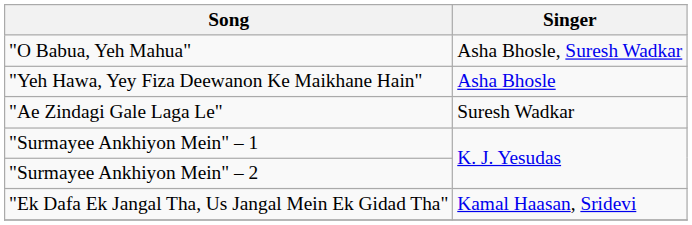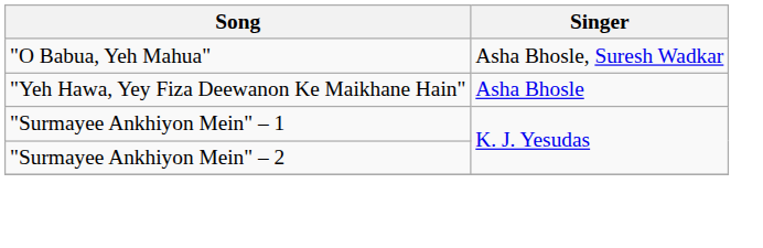- row: "Ae Zindagi Gale Laga Le" | Suresh Wadkar
- row: "Ek Dafa Ek Jangal Tha, Us Jangal Mein Ek Gidad Tha" | Kamal Haasan, Sridevi
